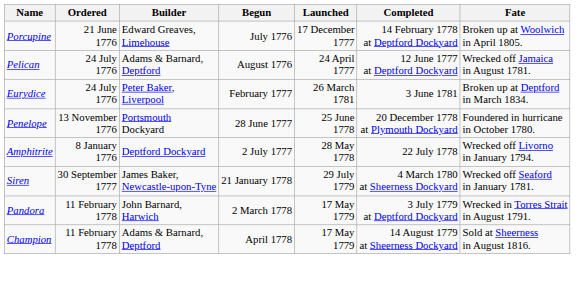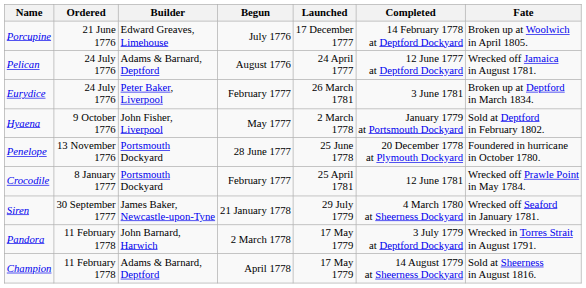+ row: Hyaena | 9 October 1776 | John Fisher, Liverpool | May 1777 | 2 March 1778 | January 1779 at Portsmouth Dockyard | Sold at Deptford in February 1802.
- row: Amphitrite | 8 January 1776 | Deptford Dockyard | 2 July 1777 | 28 May 1778 | 22 July 1778 | Wrecked off Livorno in January 1794.
+ row: Crocodile | 8 January 1777 | Portsmouth Dockyard | February 1777 | 25 April 1781 | 12 June 1781 | Wrecked off Prawle Point in May 1784.
